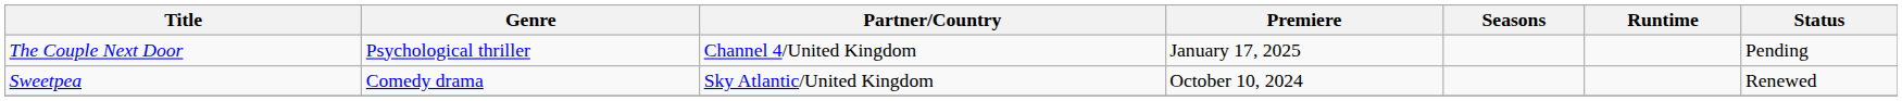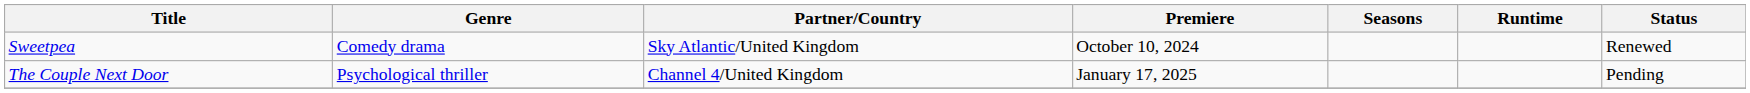rows swapped: Sweetpea <-> The Couple Next Door
